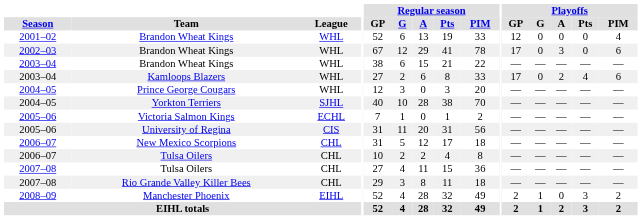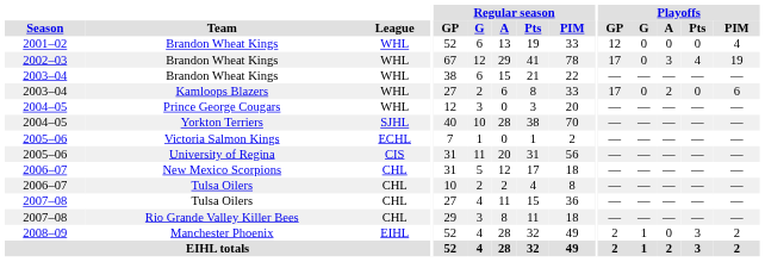2002–03 / Brandon Wheat Kings | Playoffs / Pts: 0 -> 4
2002–03 / Brandon Wheat Kings | Playoffs / PIM: 6 -> 19
Kamloops Blazers | Playoffs / Pts: 4 -> 0
